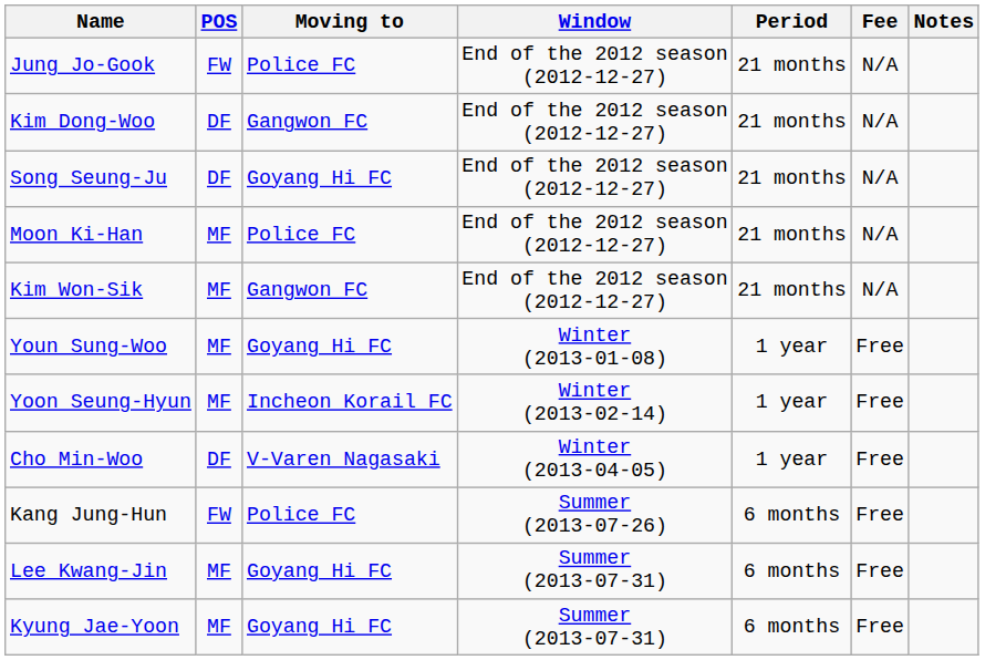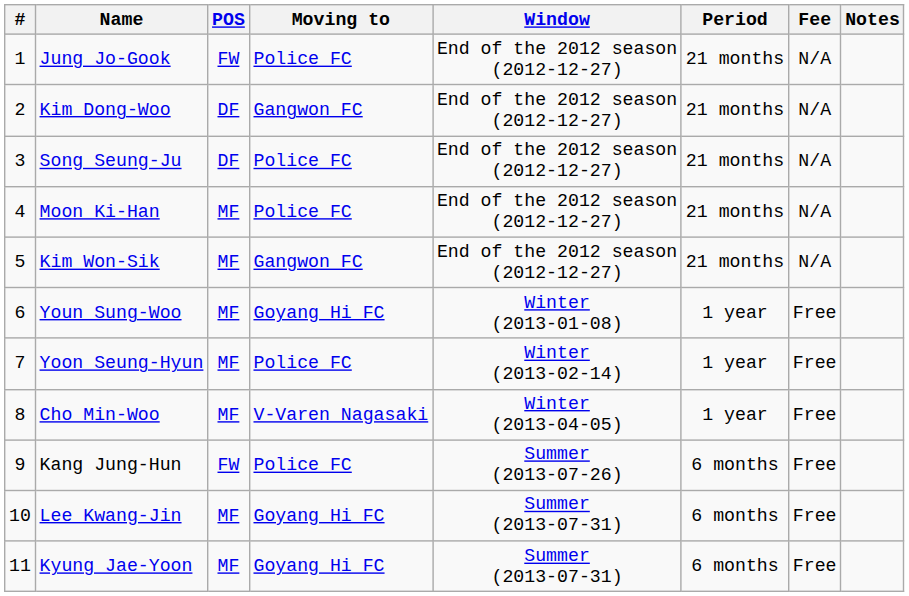+ column: # | 1 | 2 | 3 | 4 | 5 | 6 | 7 | 8 | 9 | 10 | 11
Song Seung-Ju | Moving to: Goyang Hi FC -> Police FC
Yoon Seung-Hyun | Moving to: Incheon Korail FC -> Police FC
Cho Min-Woo | POS: DF -> MF
